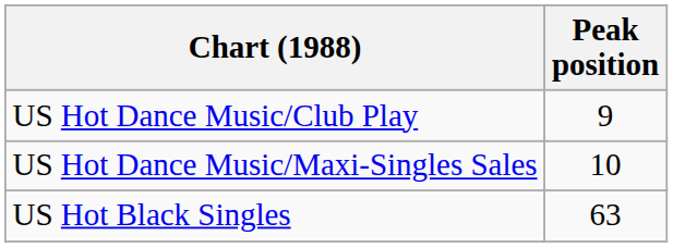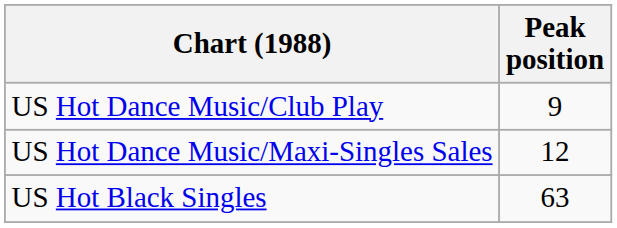US Hot Dance Music/Maxi-Singles Sales | Peak position: 10 -> 12
